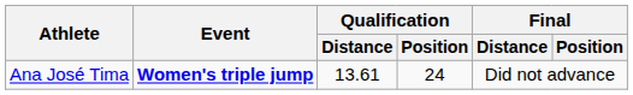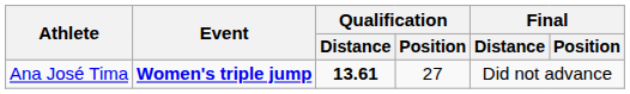Ana José Tima | Qualification / Distance: normal -> bold
Ana José Tima | Qualification / Position: 24 -> 27
